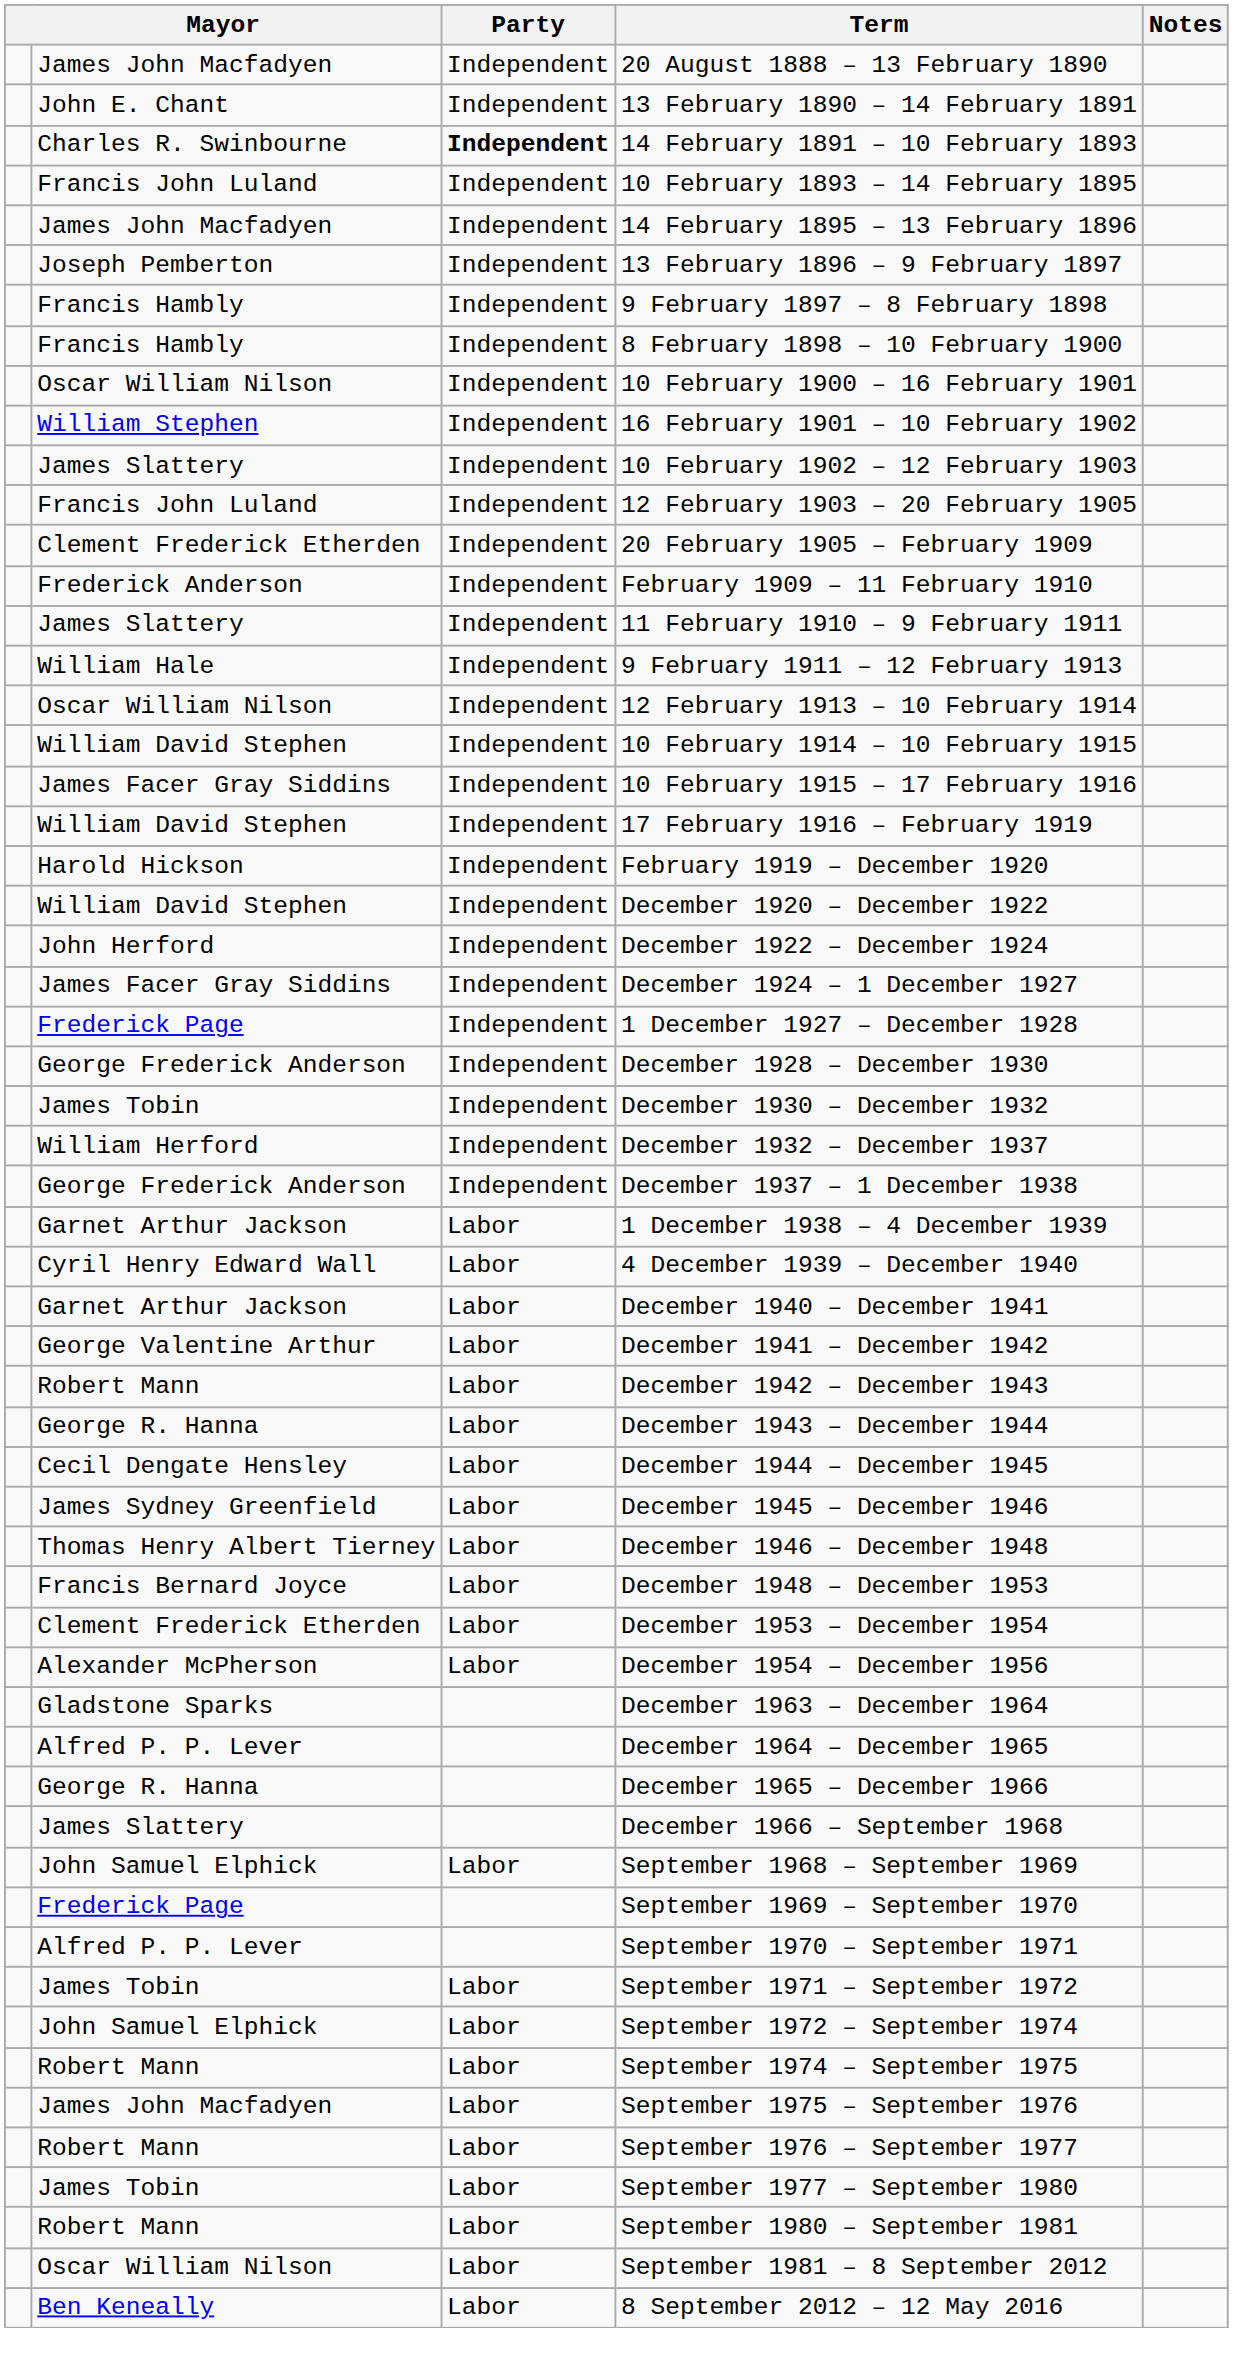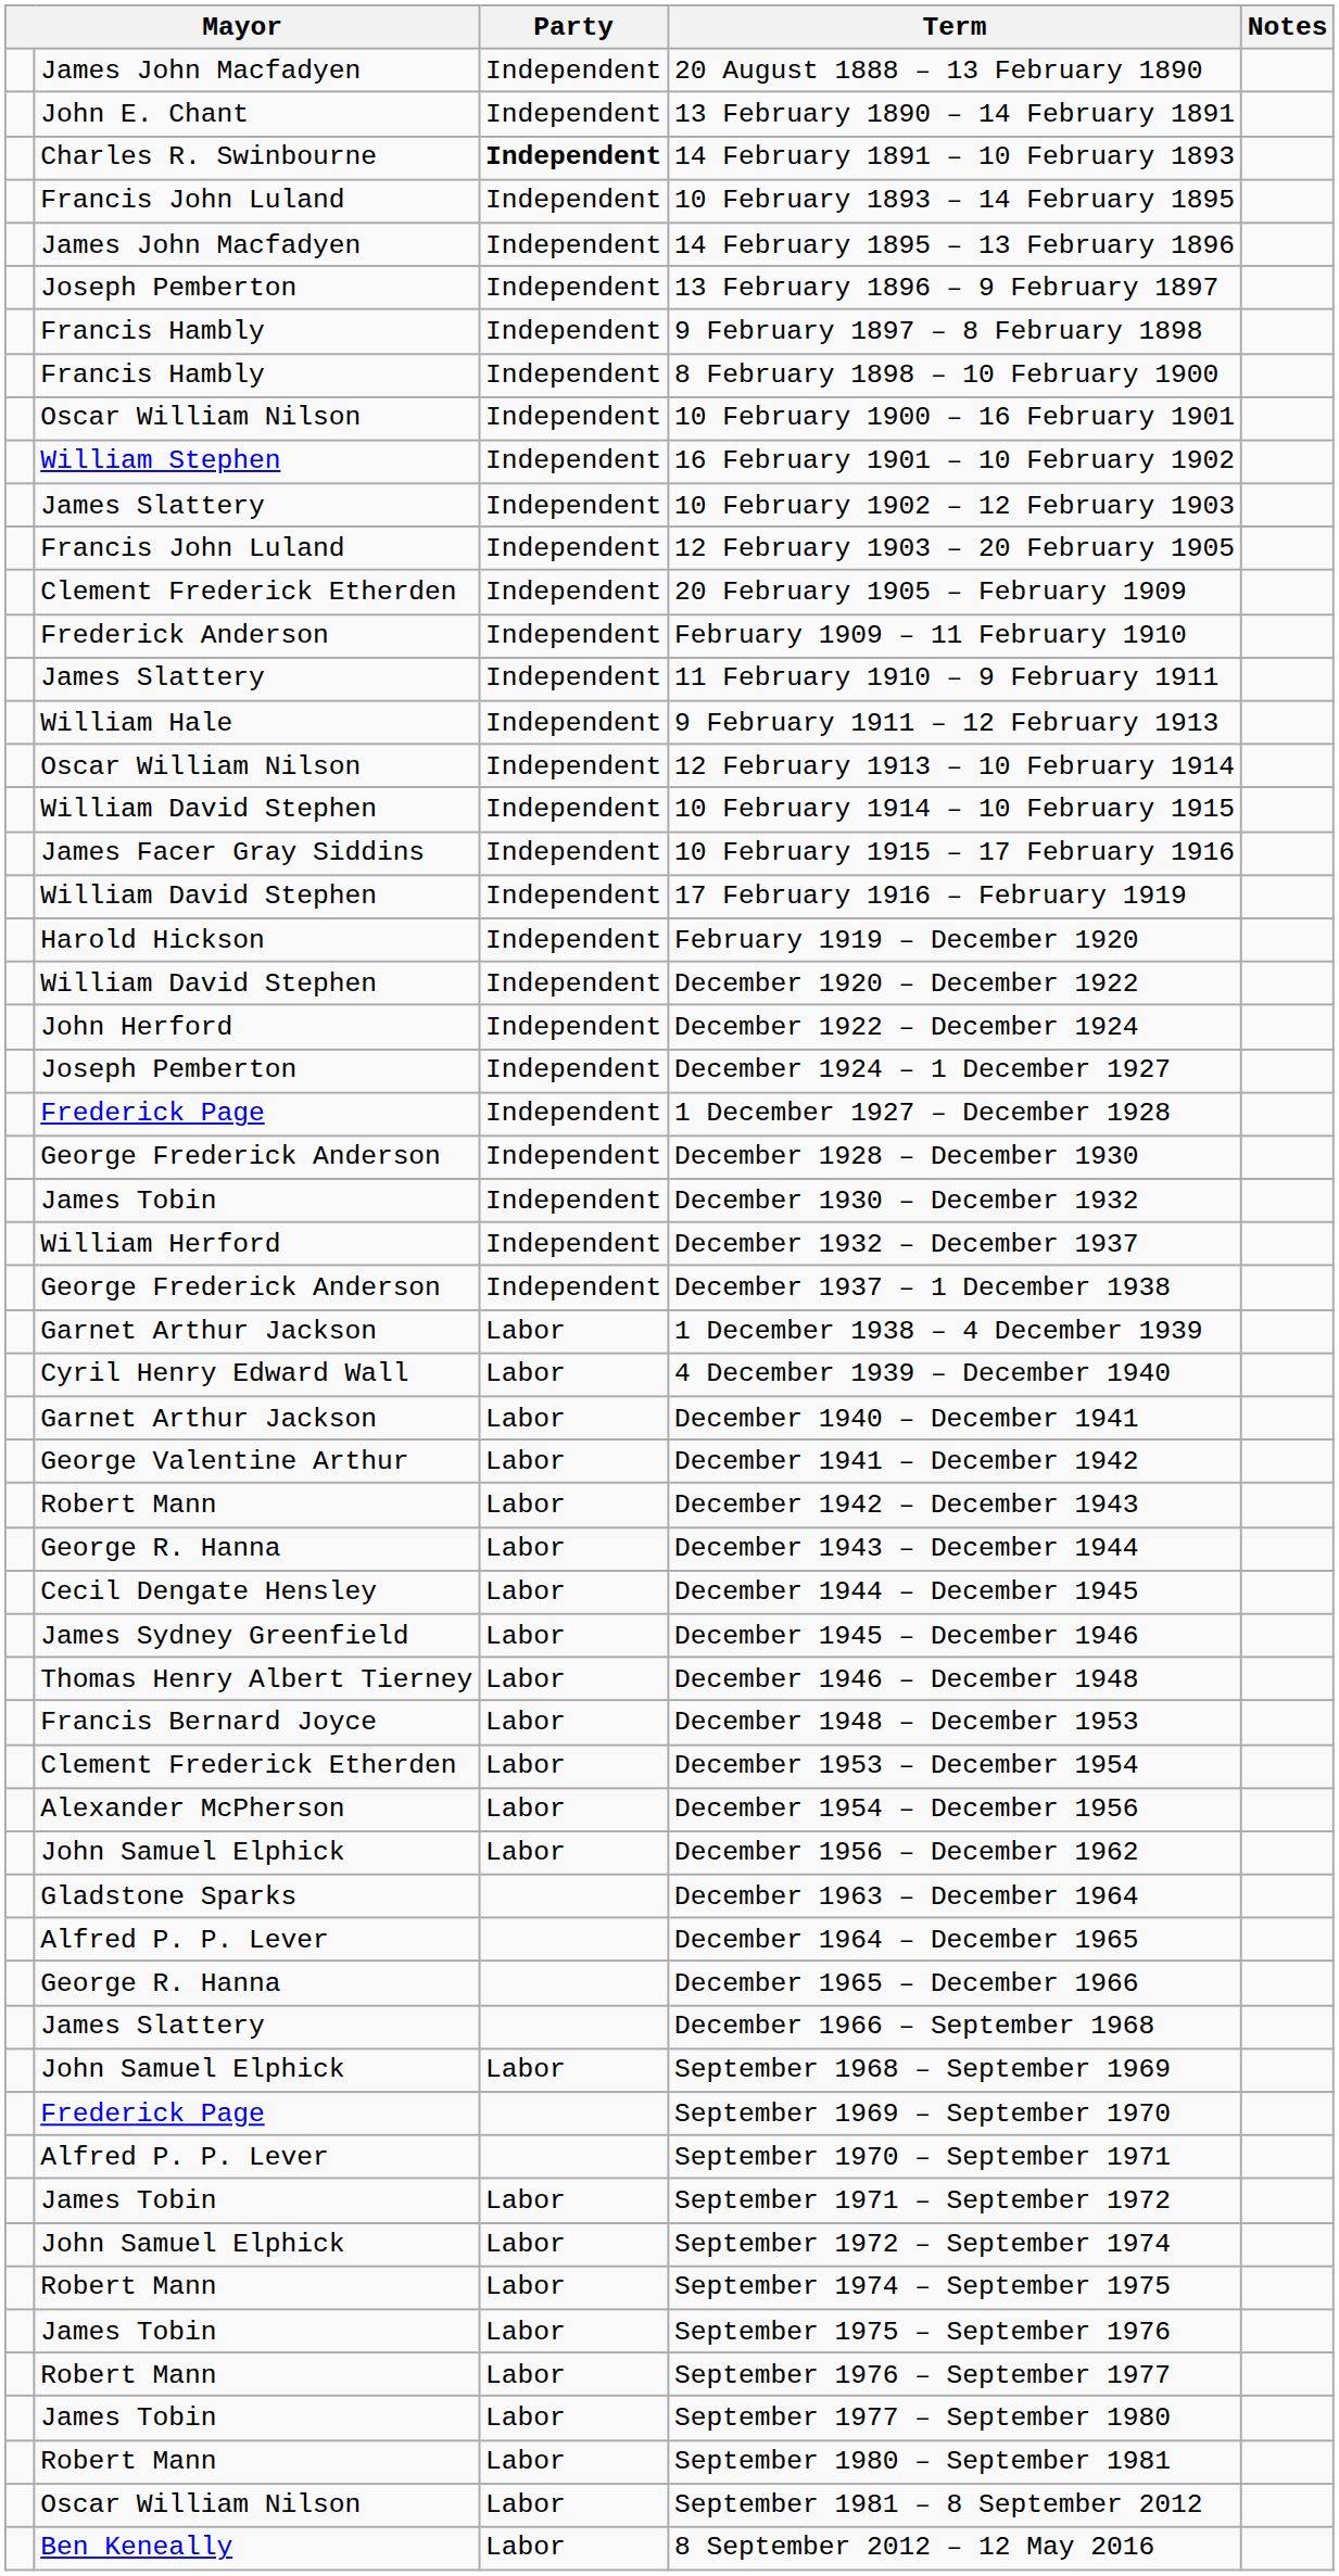December 1924 – 1 December 1927 | column 2: James Facer Gray Siddins -> Joseph Pemberton
+ row: John Samuel Elphick | Labor | December 1956 – December 1962
September 1975 – September 1976 | column 2: James John Macfadyen -> James Tobin
